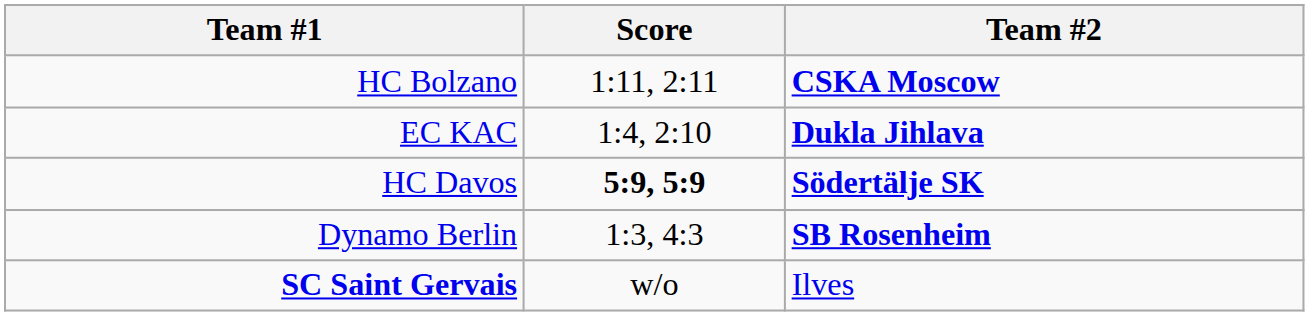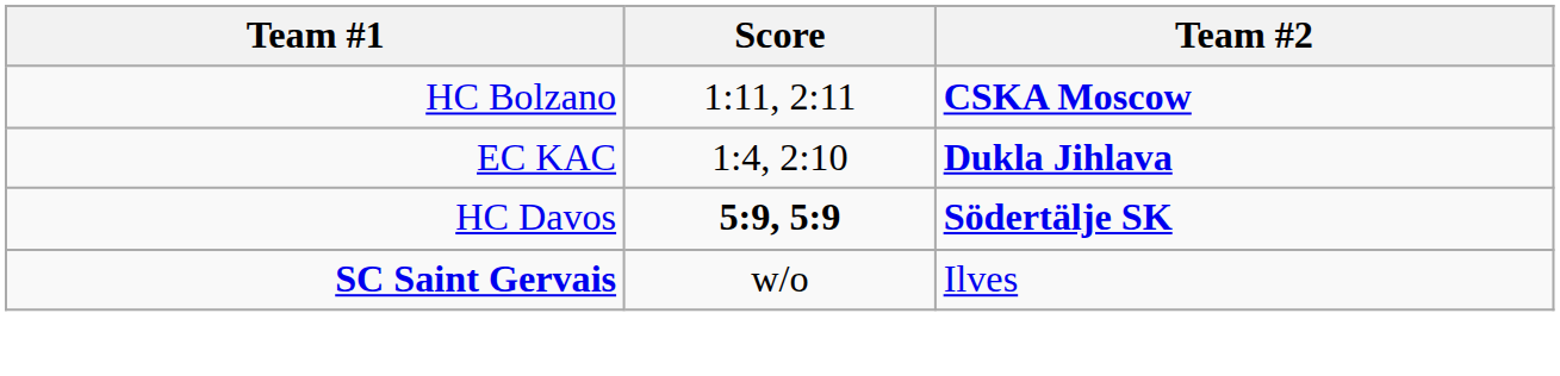- row: Dynamo Berlin | 1:3, 4:3 | SB Rosenheim
